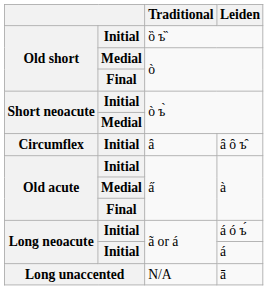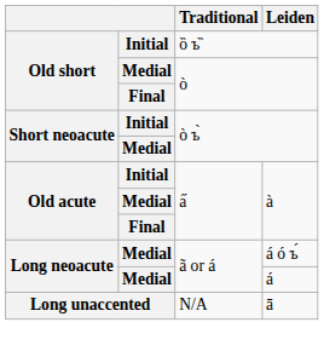- row: Circumflex | Initial | ȃ | ȃ ȏ ъ̑
á ó ъ́ | column 2: Initial -> Medial
á | column 2: Initial -> Medial
